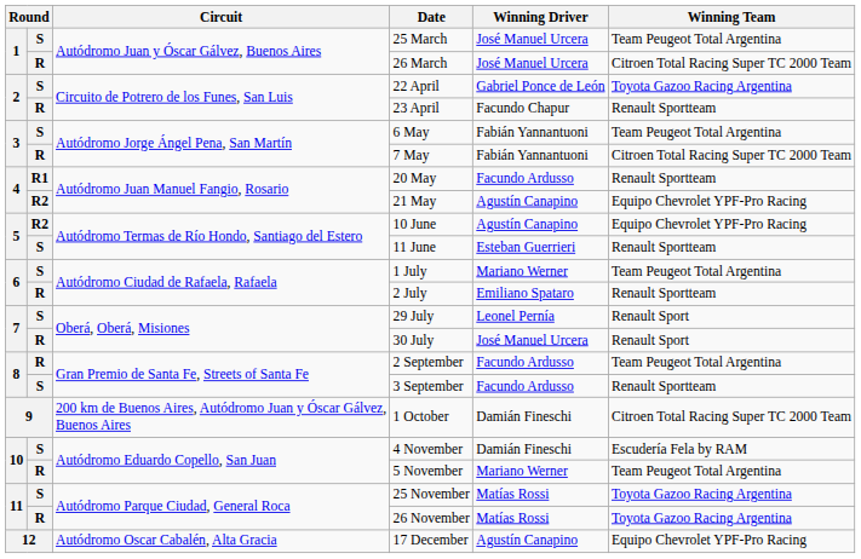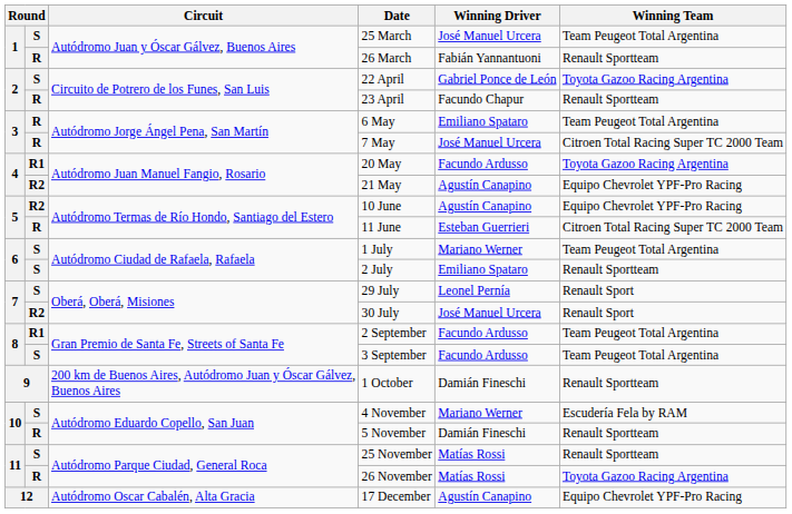26 March | Winning Driver: José Manuel Urcera -> Fabián Yannantuoni
26 March | Winning Team: Citroen Total Racing Super TC 2000 Team -> Renault Sportteam
6 May | column 2: S -> R
6 May | Winning Driver: Fabián Yannantuoni -> Emiliano Spataro
7 May | Winning Driver: Fabián Yannantuoni -> José Manuel Urcera
20 May | Winning Team: Renault Sportteam -> Toyota Gazoo Racing Argentina
11 June | column 2: S -> R
11 June | Winning Team: Renault Sportteam -> Citroen Total Racing Super TC 2000 Team
2 July | column 2: R -> S
30 July | column 2: R -> R2
2 September | column 2: R -> R1
3 September | Winning Team: Renault Sportteam -> Team Peugeot Total Argentina
1 October | Winning Team: Citroen Total Racing Super TC 2000 Team -> Renault Sportteam
4 November | Winning Driver: Damián Fineschi -> Mariano Werner
5 November | Winning Driver: Mariano Werner -> Damián Fineschi
5 November | Winning Team: Team Peugeot Total Argentina -> Renault Sportteam
25 November | Winning Team: Toyota Gazoo Racing Argentina -> Renault Sportteam
